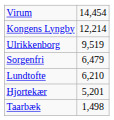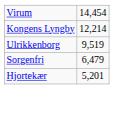- row: Lundtofte | 6,210
- row: Taarbæk | 1,498
